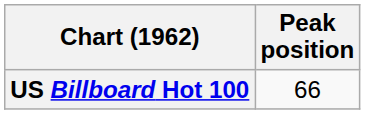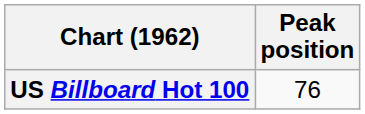US Billboard Hot 100 | Peak position: 66 -> 76
